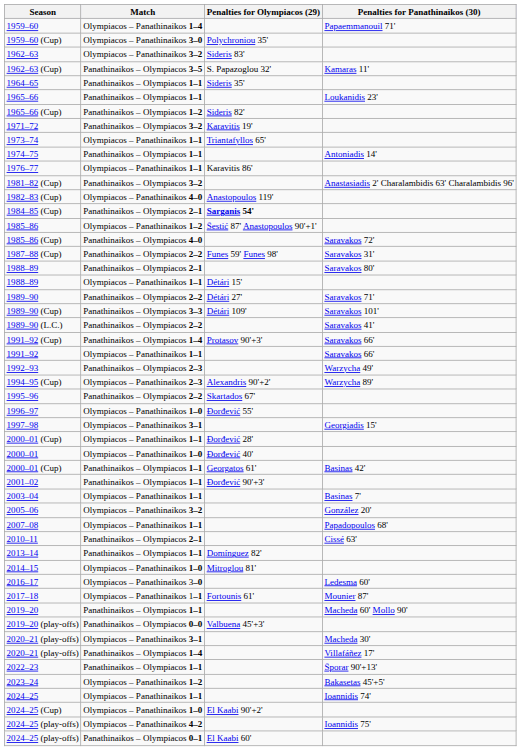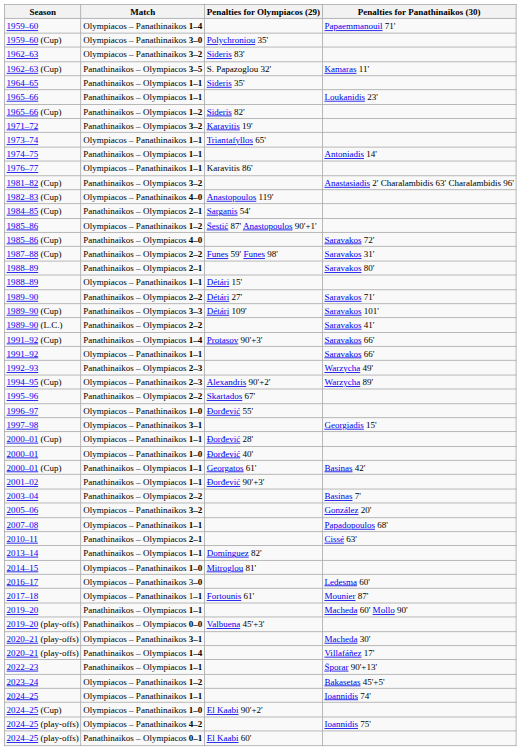1984–85 (Cup) | Penalties for Olympiacos (29): bold -> normal
2003–04 | Match: Olympiacos – Panathinaikos 1–1 -> Panathinaikos – Olympiacos 2–2
